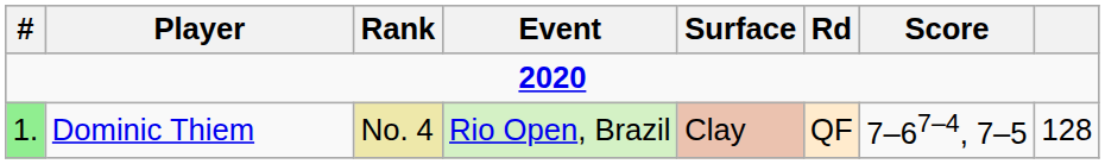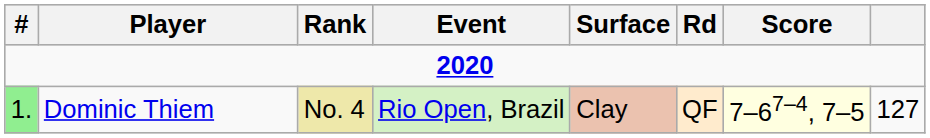Dominic Thiem | Score: no background -> lightyellow background
Dominic Thiem | column 8: 128 -> 127
